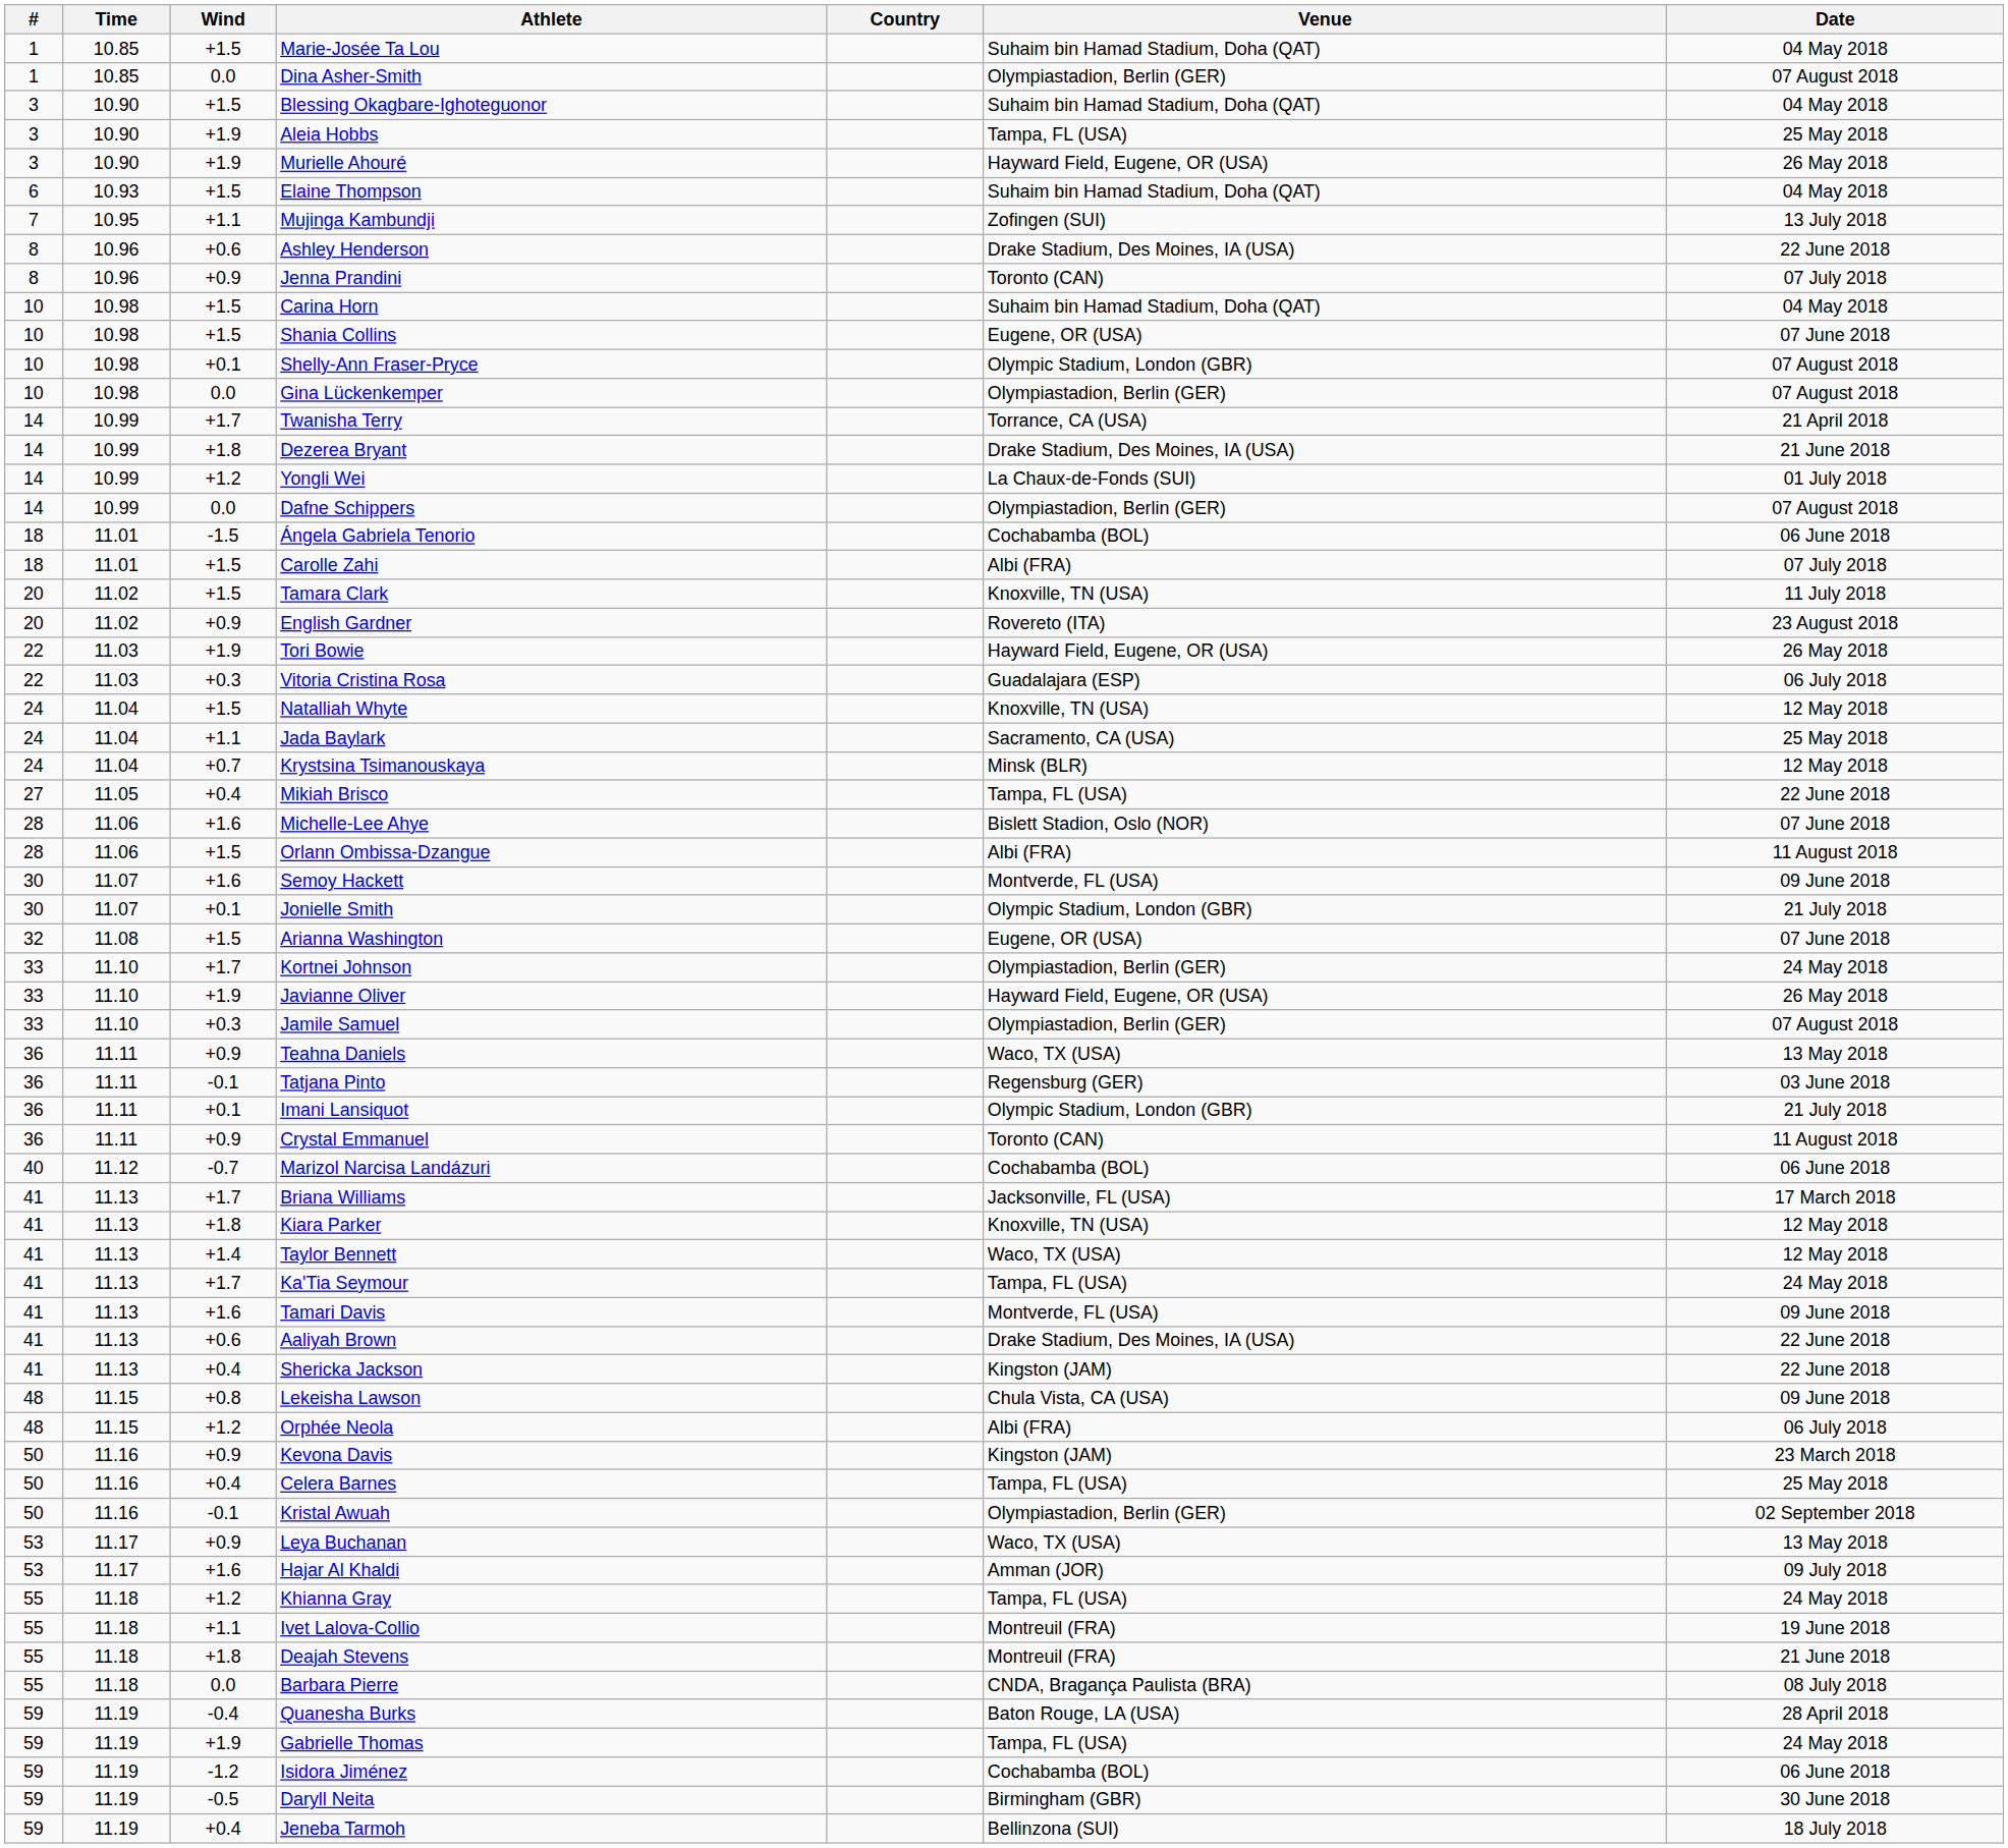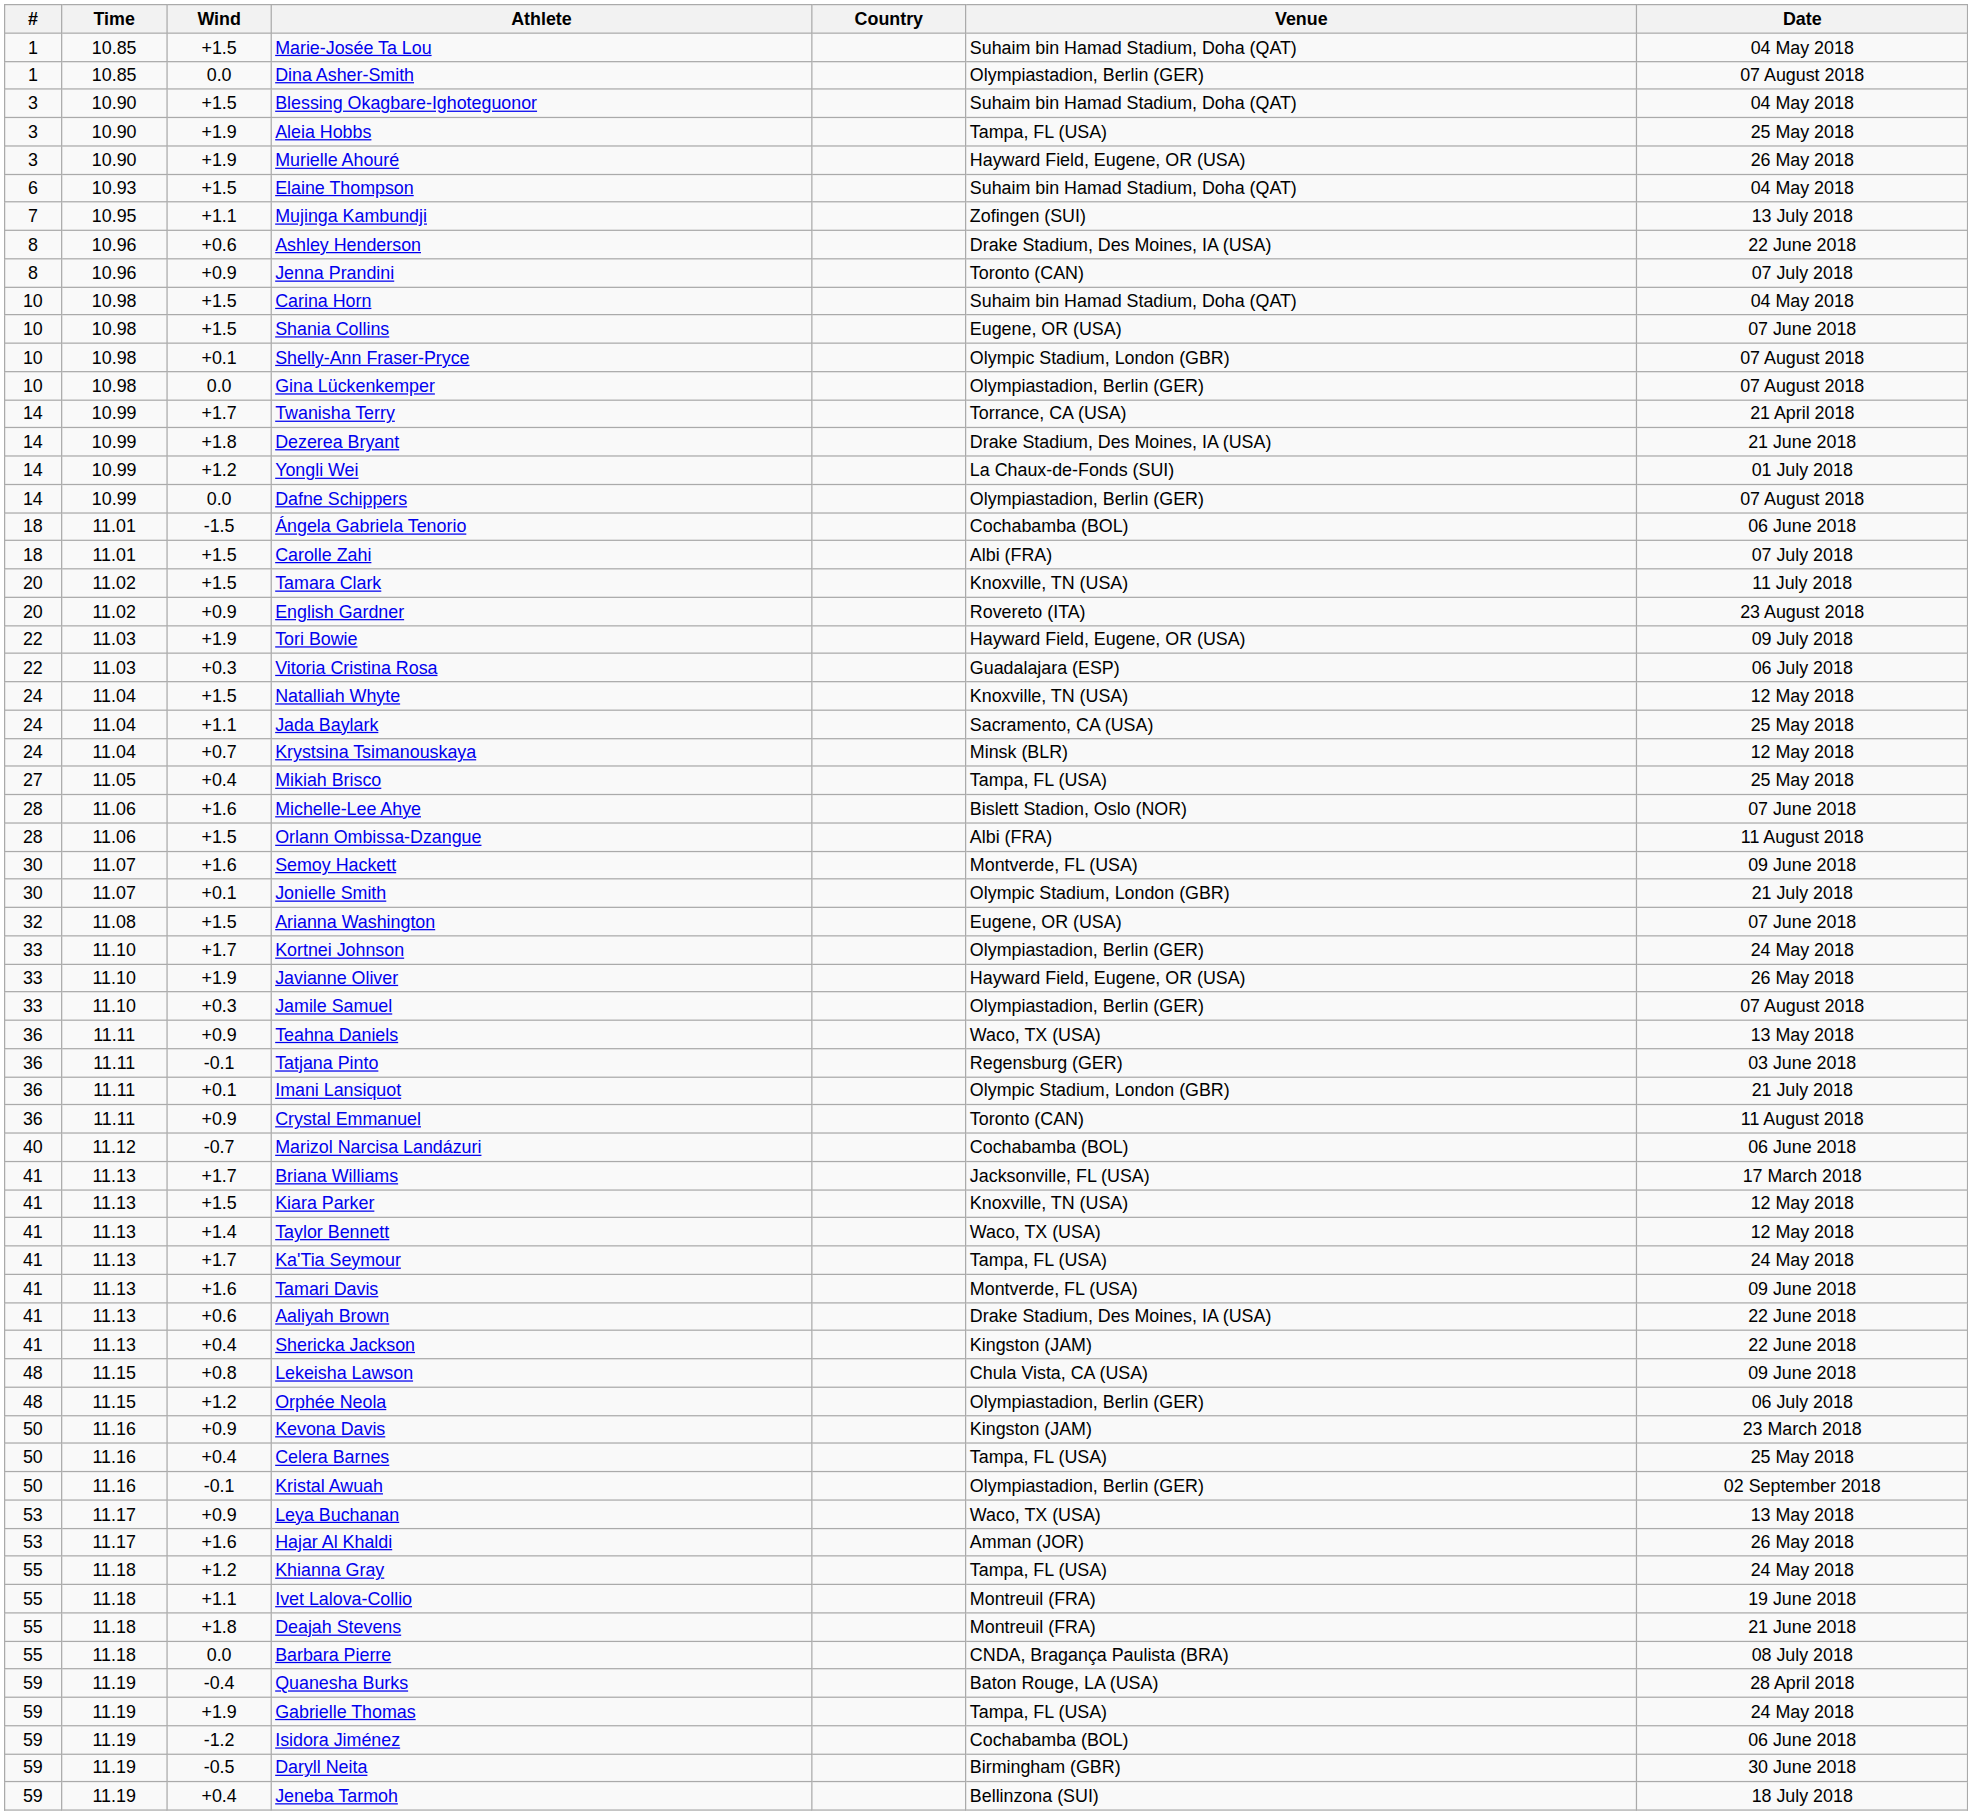Tori Bowie | Date: 26 May 2018 -> 09 July 2018
Mikiah Brisco | Date: 22 June 2018 -> 25 May 2018
Kiara Parker | Wind: +1.8 -> +1.5
Orphée Neola | Venue: Albi (FRA) -> Olympiastadion, Berlin (GER)
Hajar Al Khaldi | Date: 09 July 2018 -> 26 May 2018
